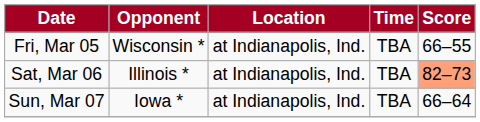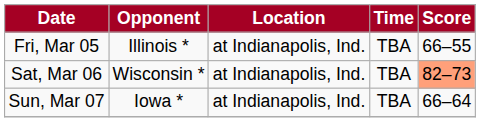Fri, Mar 05 | Opponent: Wisconsin * -> Illinois *
Sat, Mar 06 | Opponent: Illinois * -> Wisconsin *
